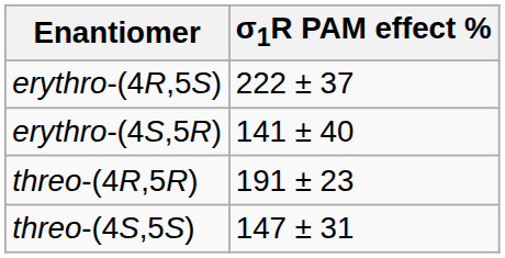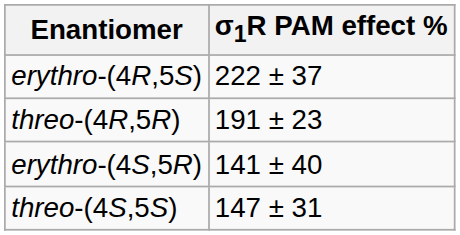rows swapped: threo-(4R,5R) <-> erythro-(4S,5R)
